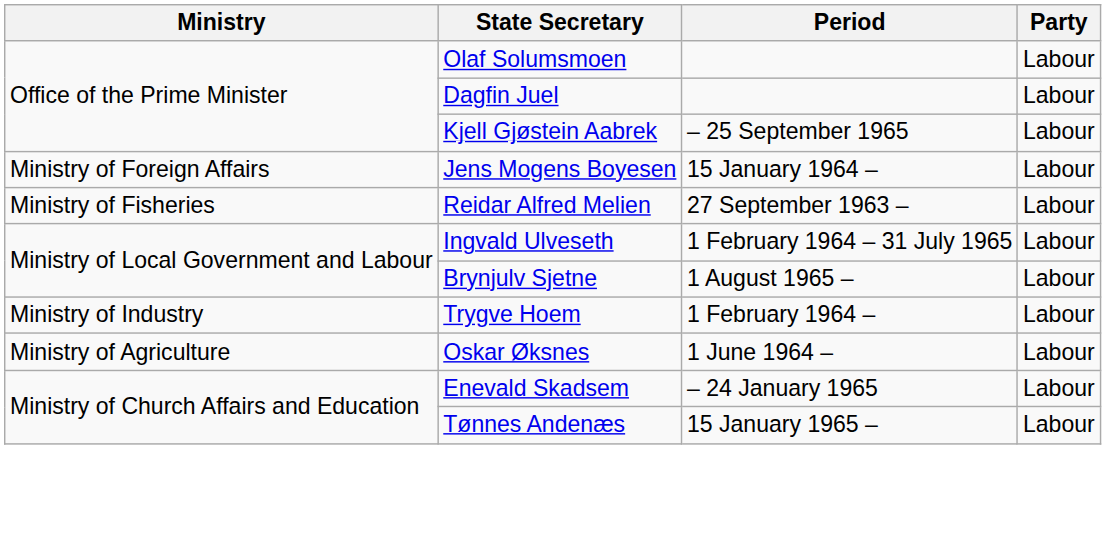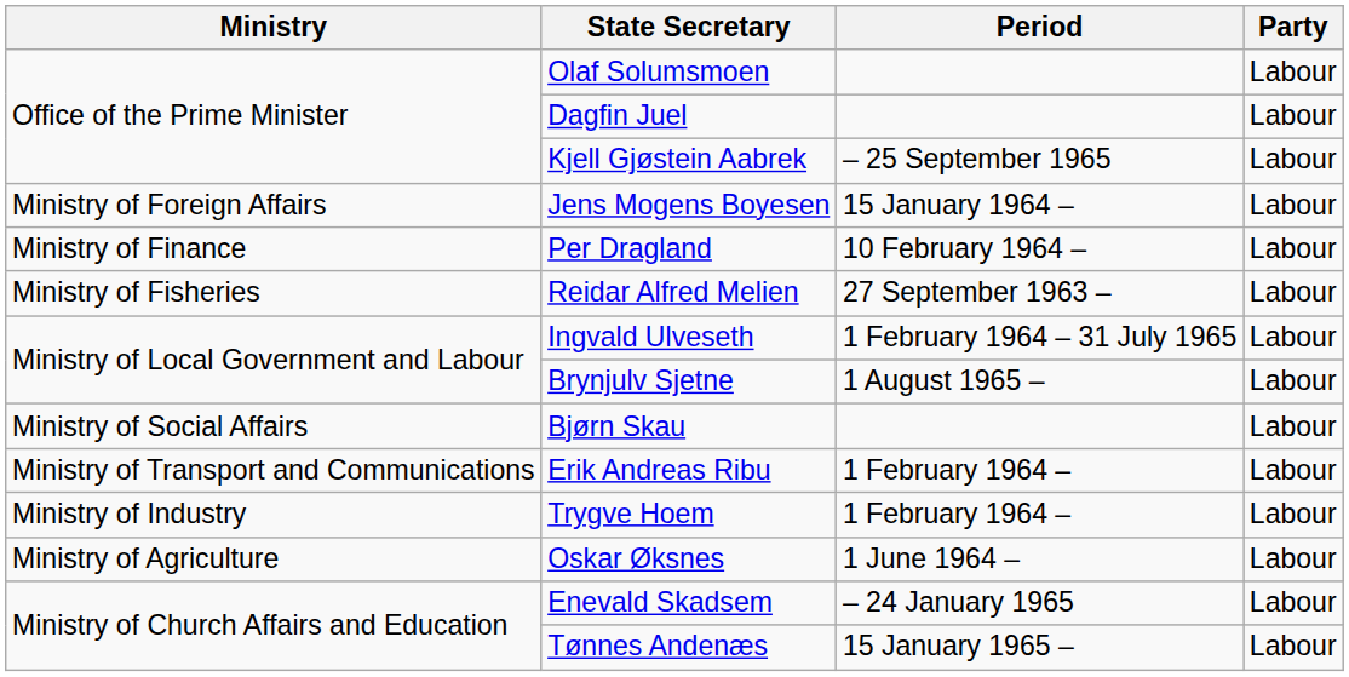+ row: Ministry of Finance | Per Dragland | 10 February 1964 – | Labour
+ row: Ministry of Social Affairs | Bjørn Skau | Labour
+ row: Ministry of Transport and Communications | Erik Andreas Ribu | 1 February 1964 – | Labour
